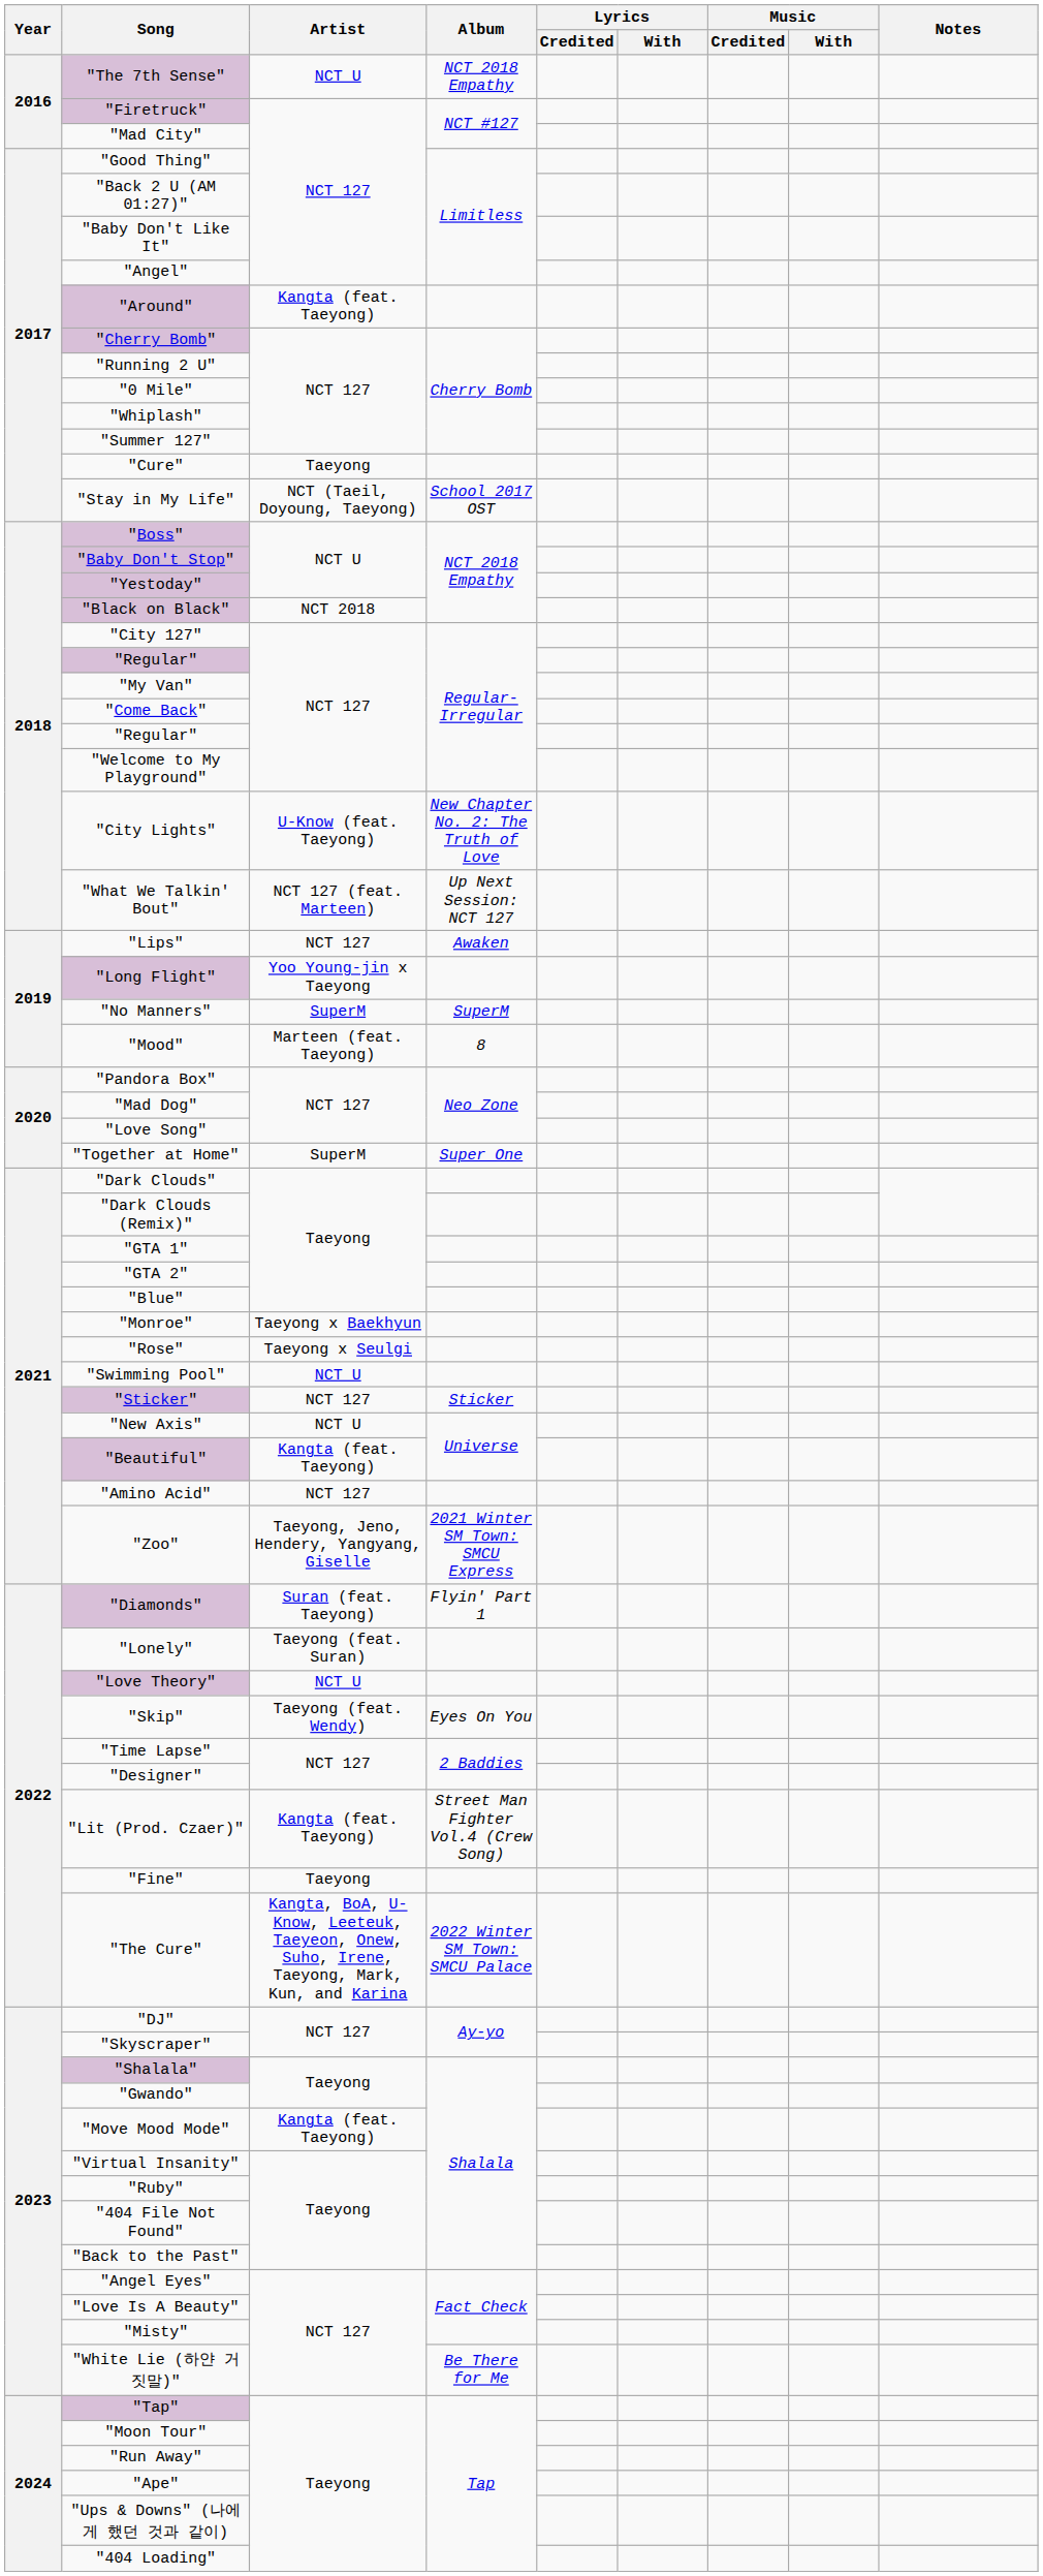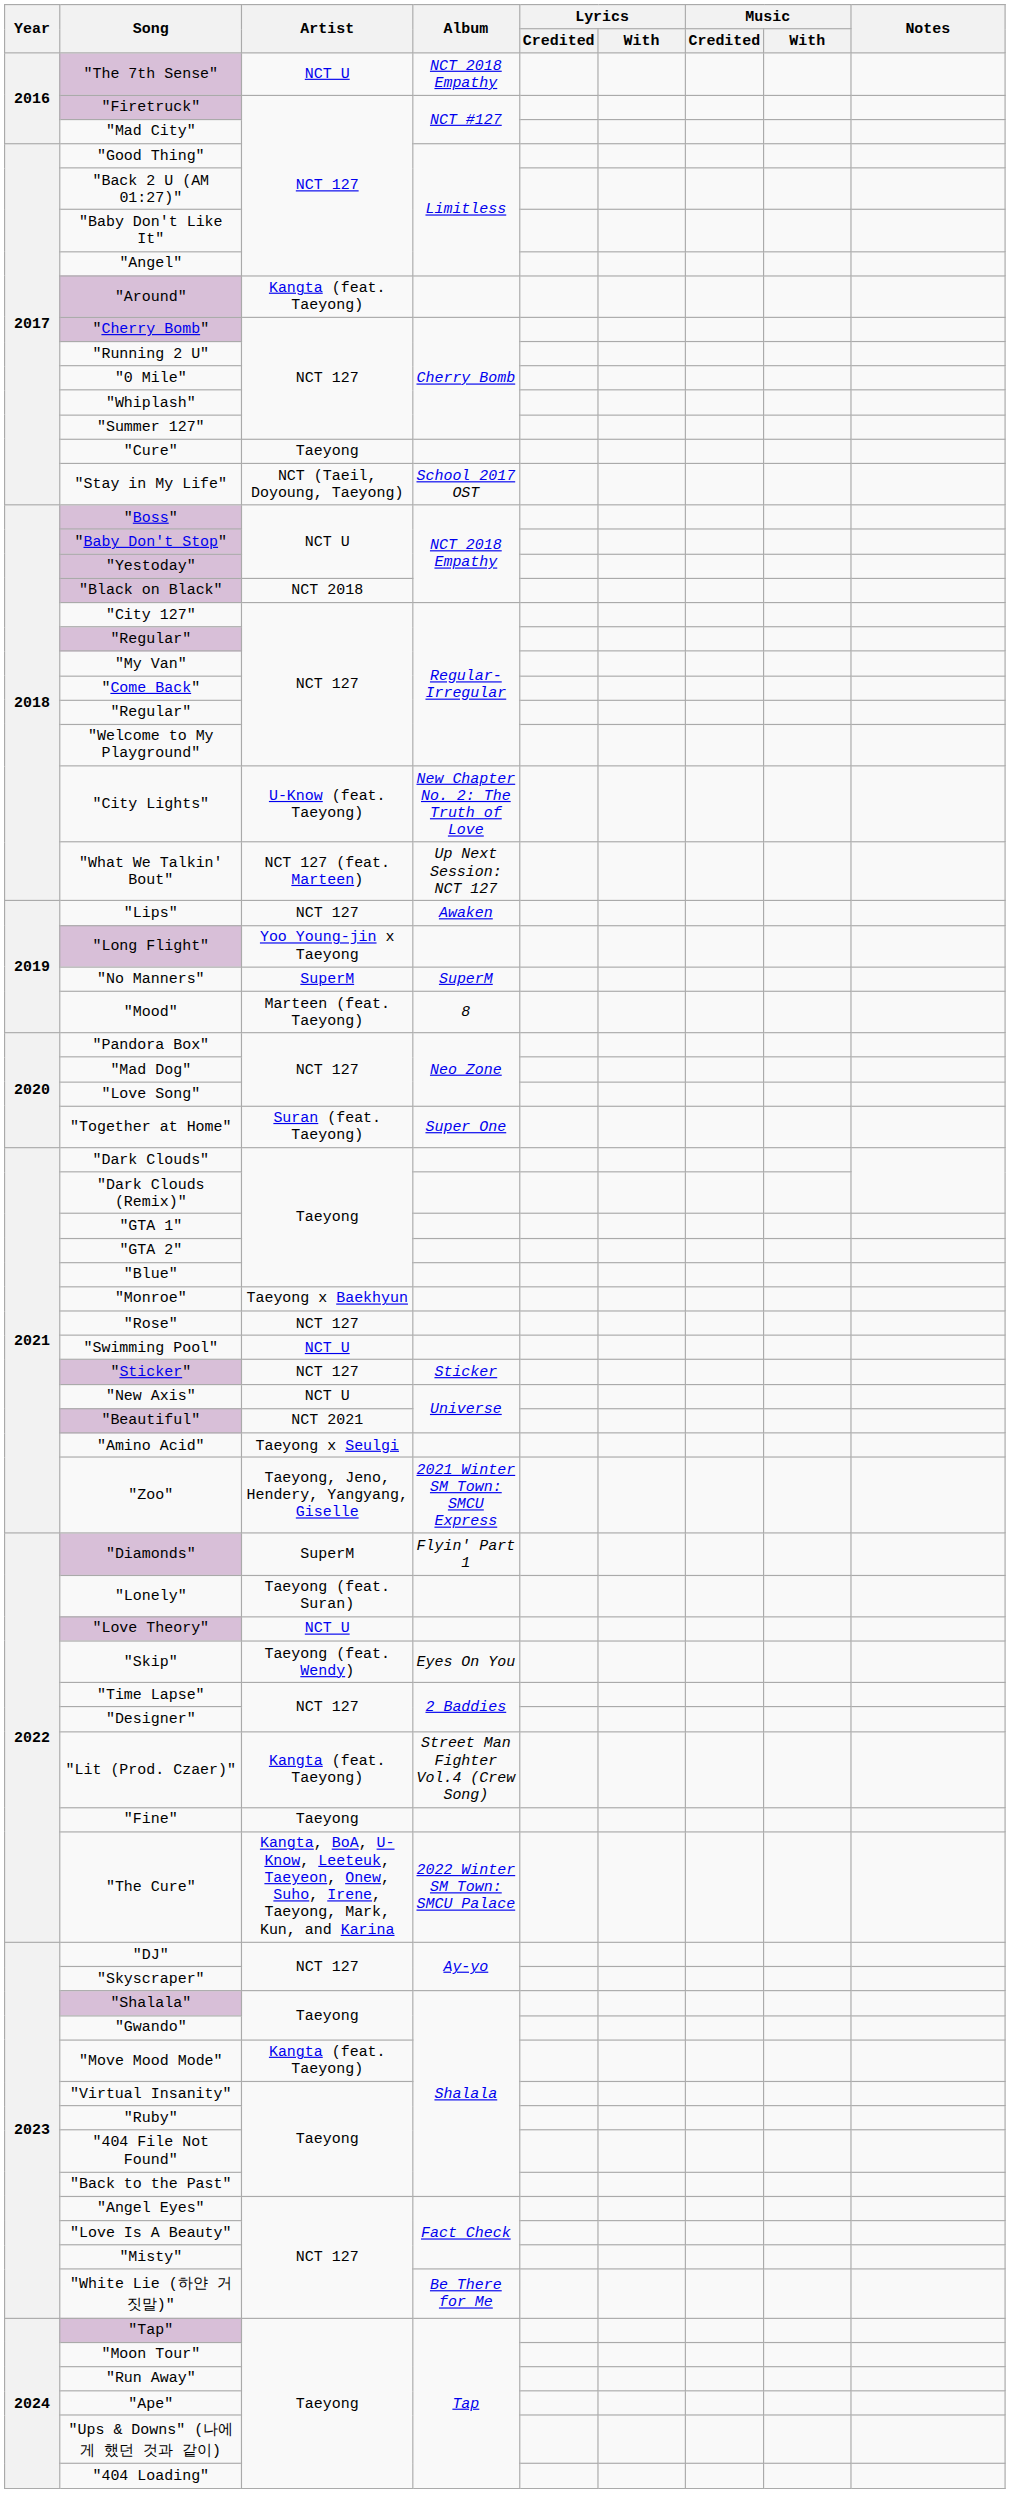"Together at Home" | Artist: SuperM -> Suran (feat. Taeyong)
"Rose" | Artist: Taeyong x Seulgi -> NCT 127
"Beautiful" | Artist: Kangta (feat. Taeyong) -> NCT 2021
"Amino Acid" | Artist: NCT 127 -> Taeyong x Seulgi
"Diamonds" | Artist: Suran (feat. Taeyong) -> SuperM
